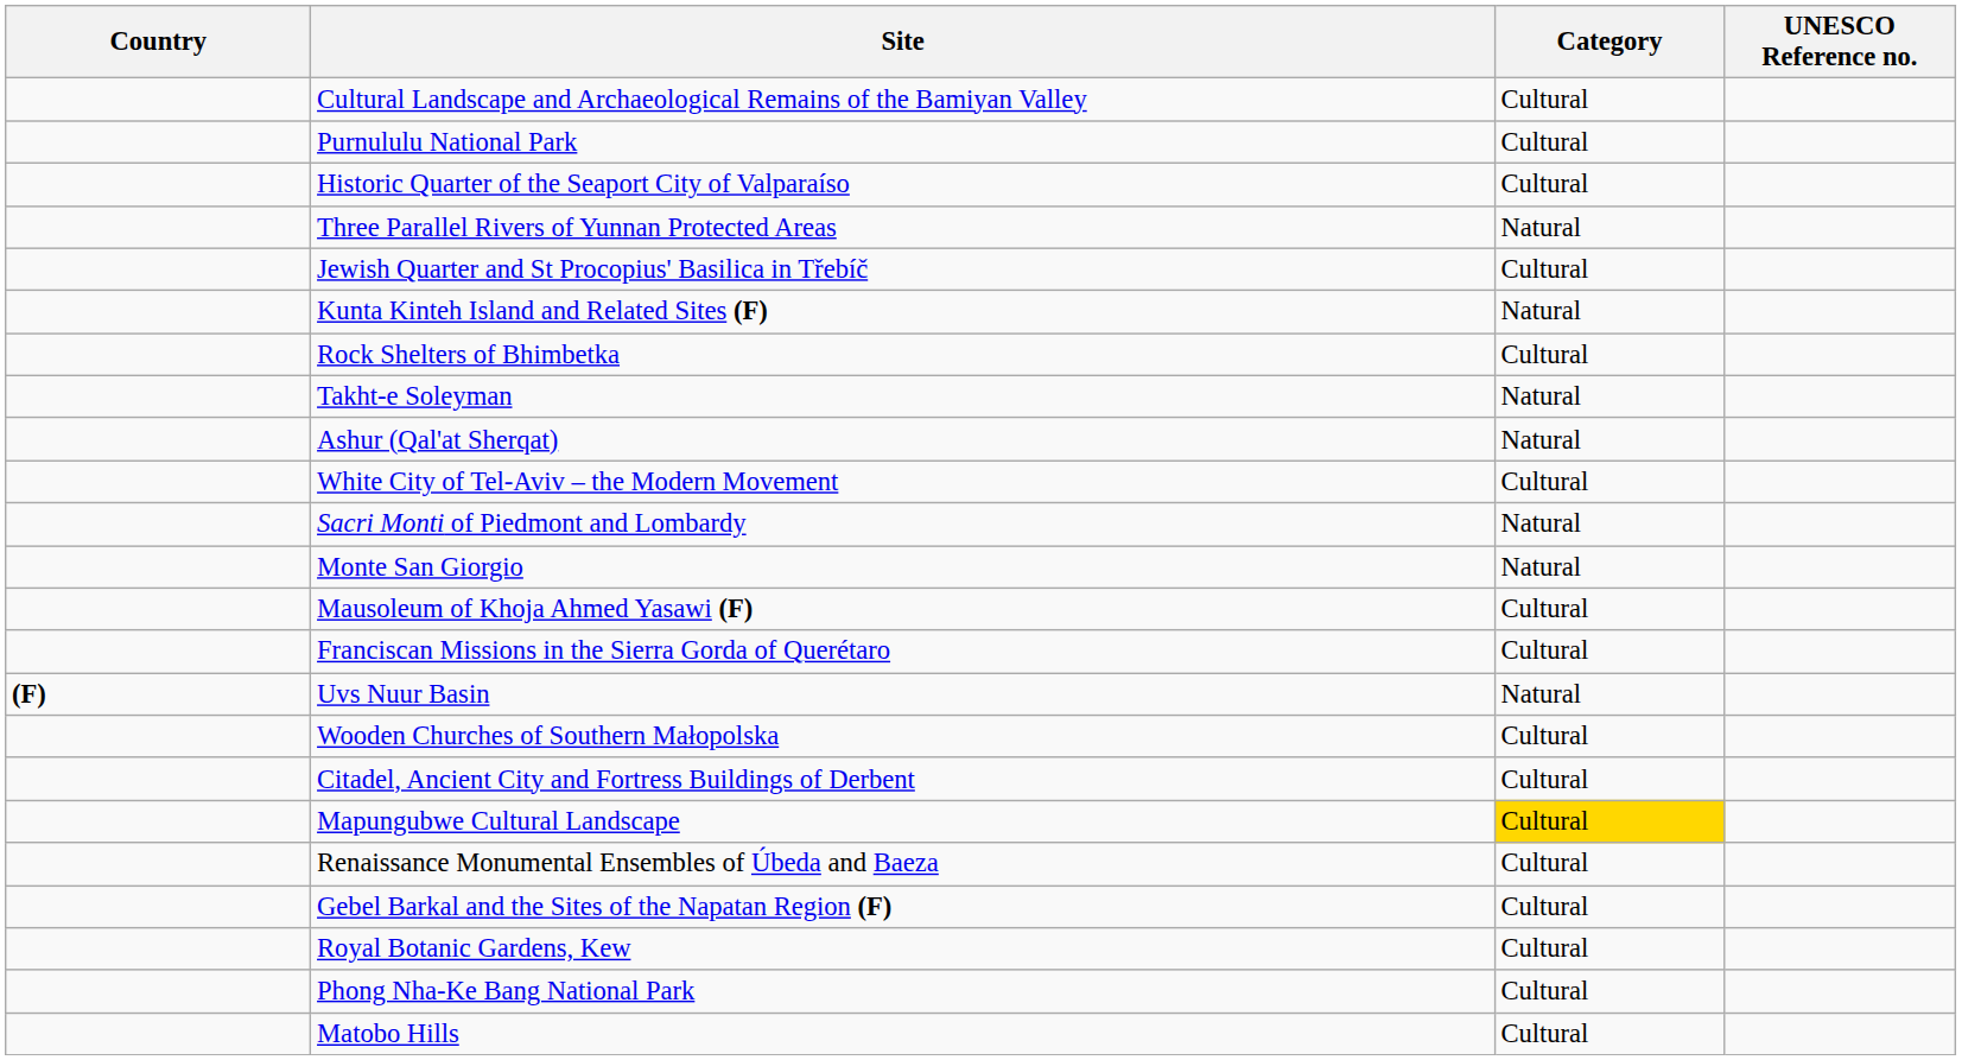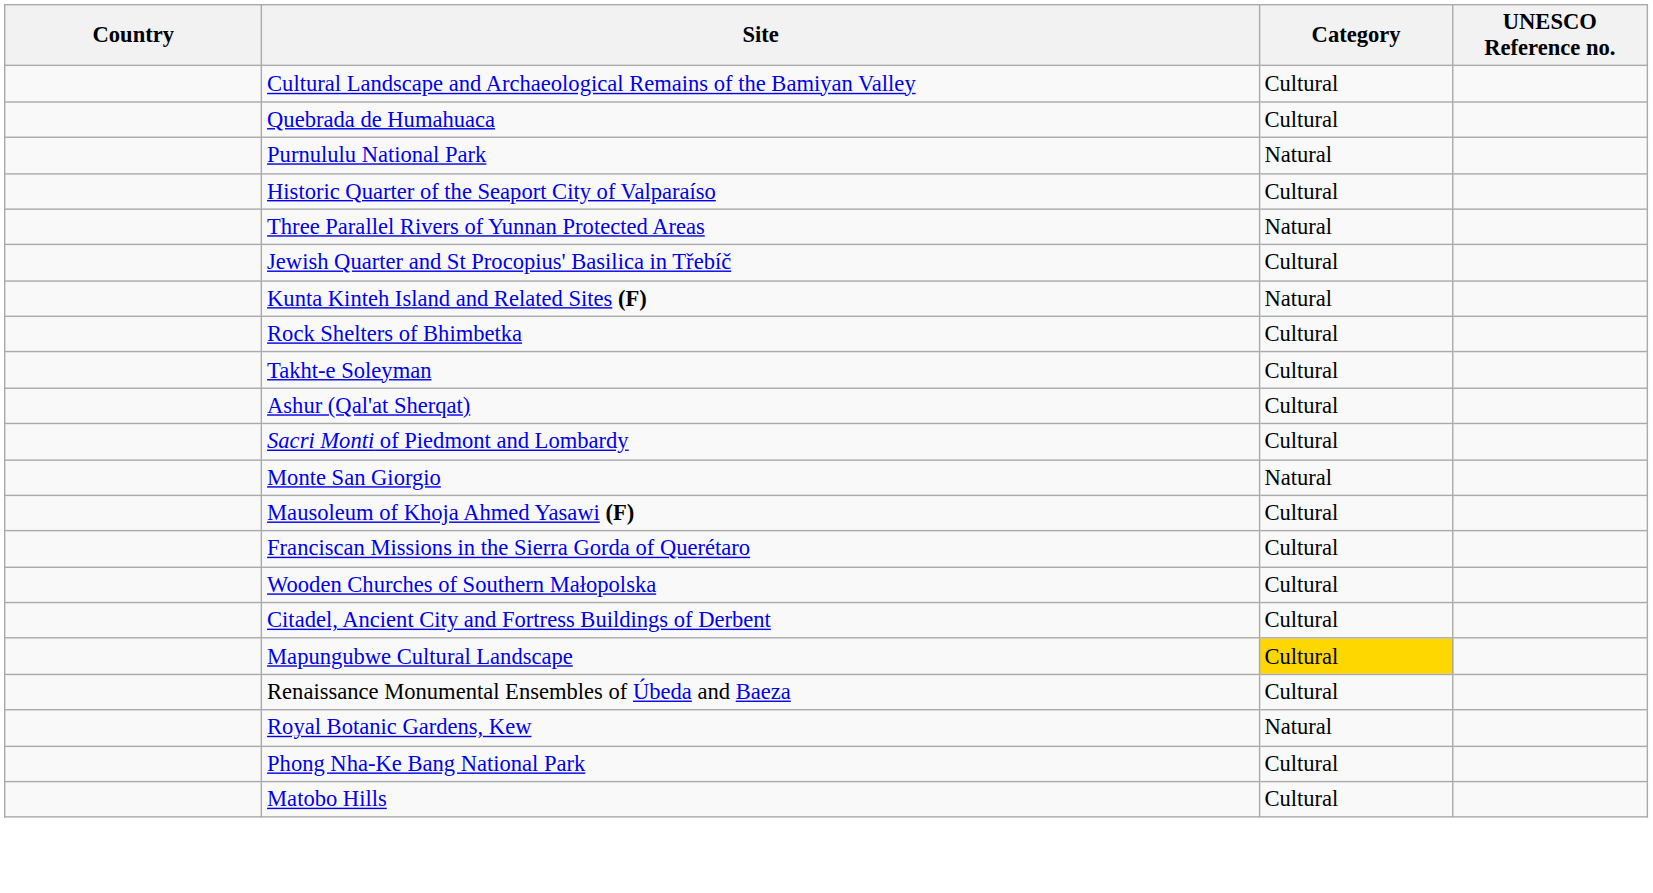+ row: Quebrada de Humahuaca | Cultural
Purnululu National Park | Category: Cultural -> Natural
Takht-e Soleyman | Category: Natural -> Cultural
Ashur (Qal'at Sherqat) | Category: Natural -> Cultural
- row: White City of Tel-Aviv – the Modern Movement | Cultural
Sacri Monti of Piedmont and Lombardy | Category: Natural -> Cultural
- row: (F) | Uvs Nuur Basin | Natural
- row: Gebel Barkal and the Sites of the Napatan Region (F) | Cultural
Royal Botanic Gardens, Kew | Category: Cultural -> Natural
